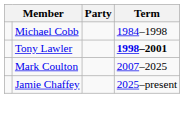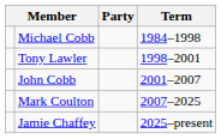Tony Lawler | Term: bold -> normal
+ row: John Cobb | 2001–2007
